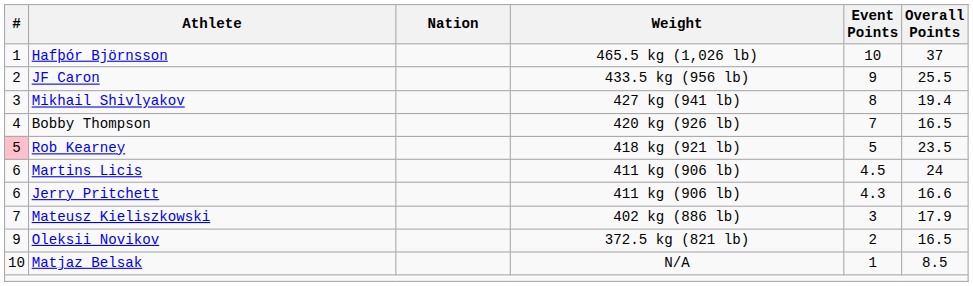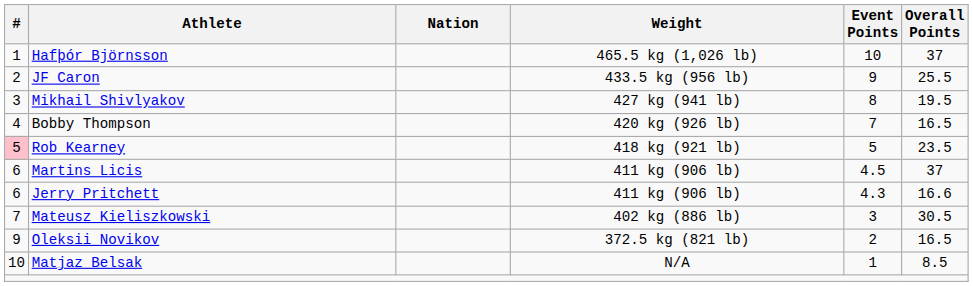Mikhail Shivlyakov | Overall Points: 19.4 -> 19.5
Martins Licis | Overall Points: 24 -> 37
Mateusz Kieliszkowski | Overall Points: 17.9 -> 30.5
